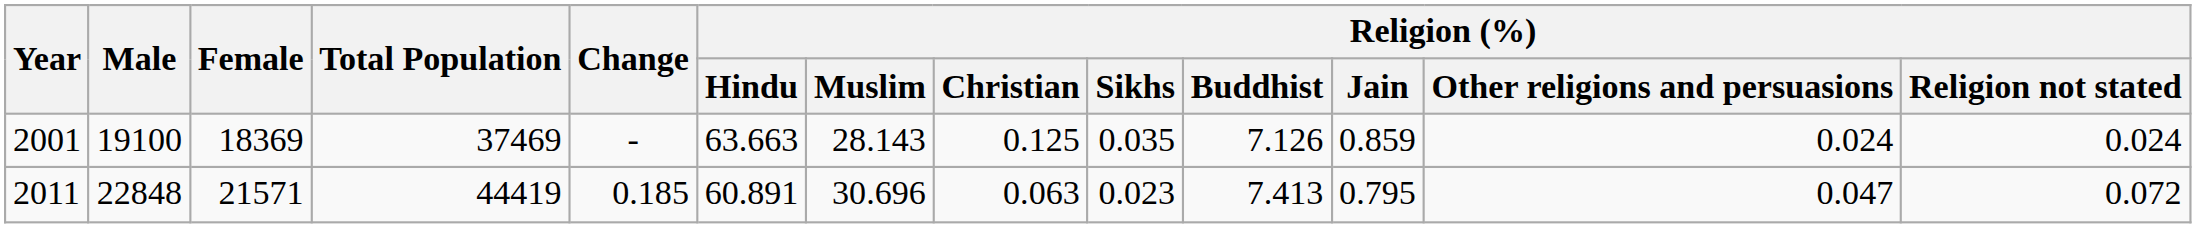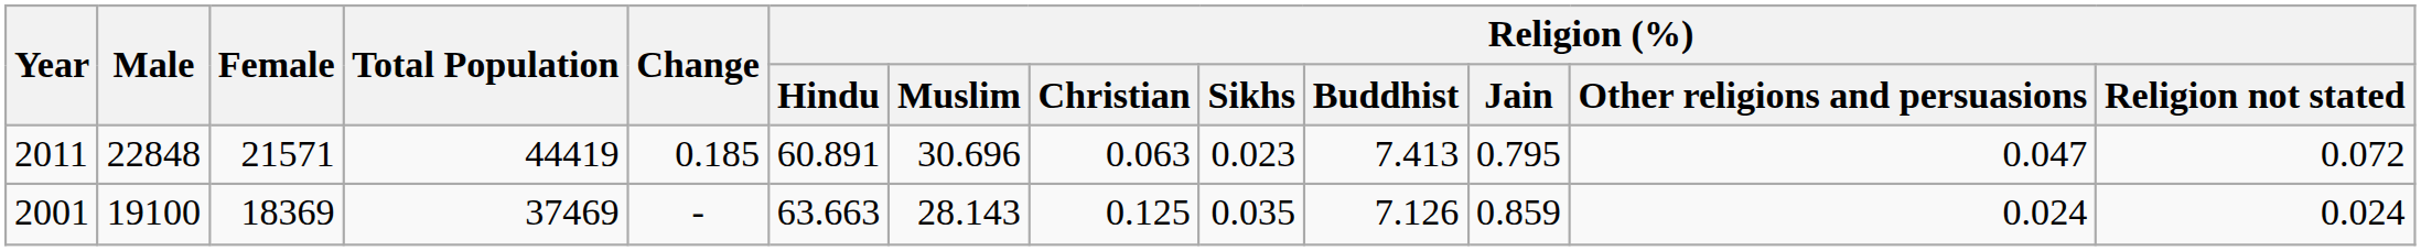rows swapped: 2001 <-> 2011
